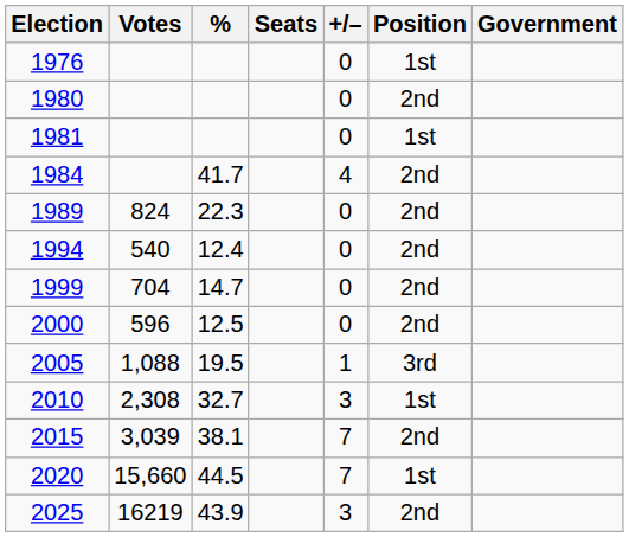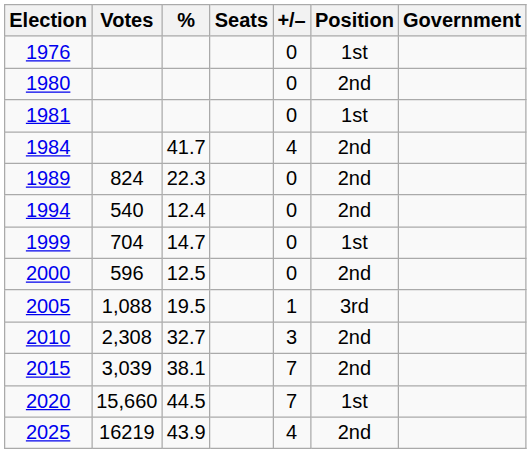1999 | Position: 2nd -> 1st
2010 | Position: 1st -> 2nd
2025 | +/–: 3 -> 4
